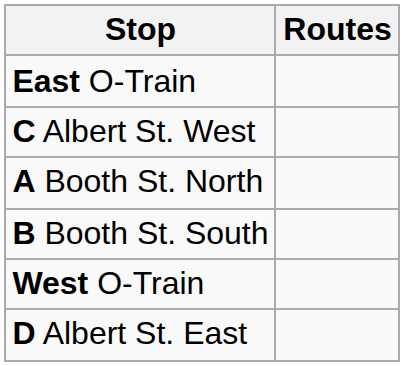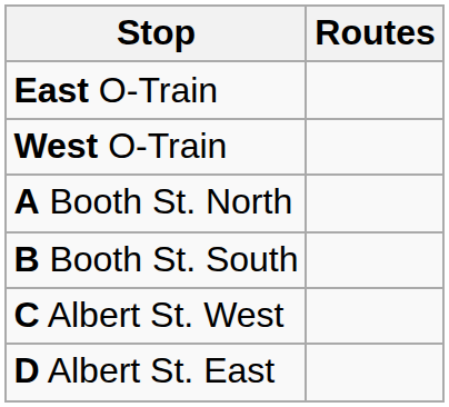rows swapped: West O-Train <-> C Albert St. West
